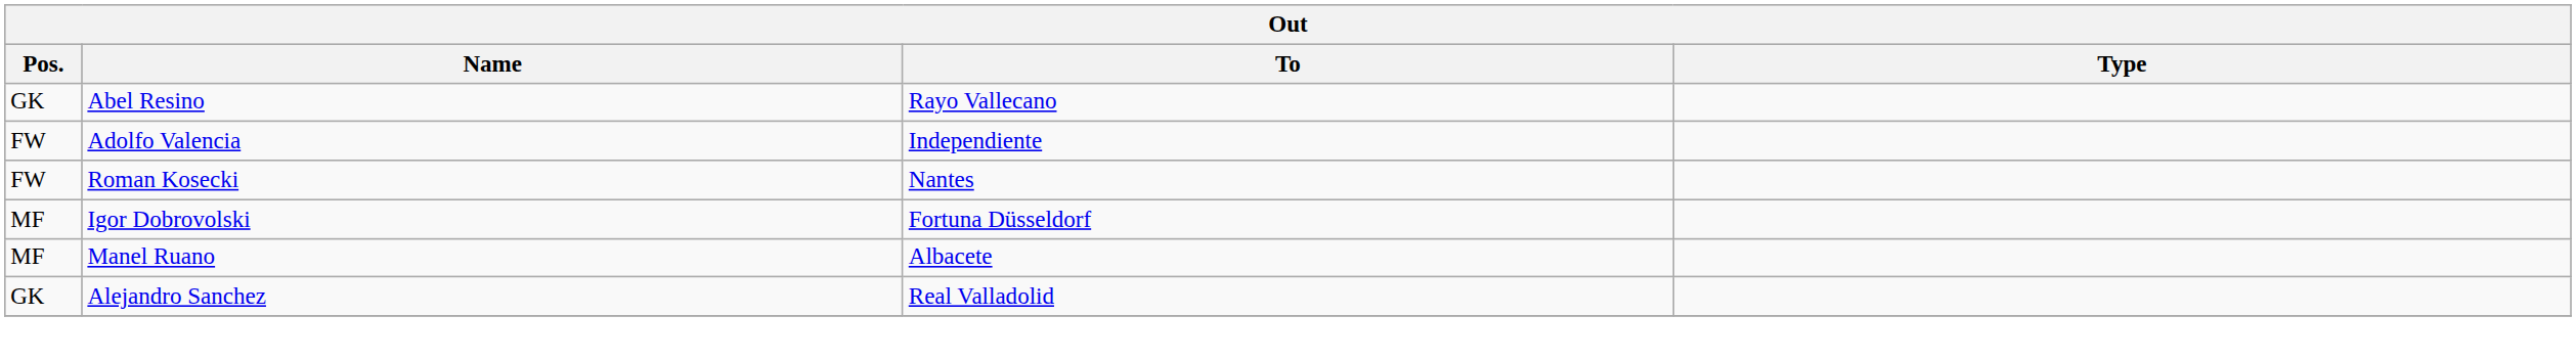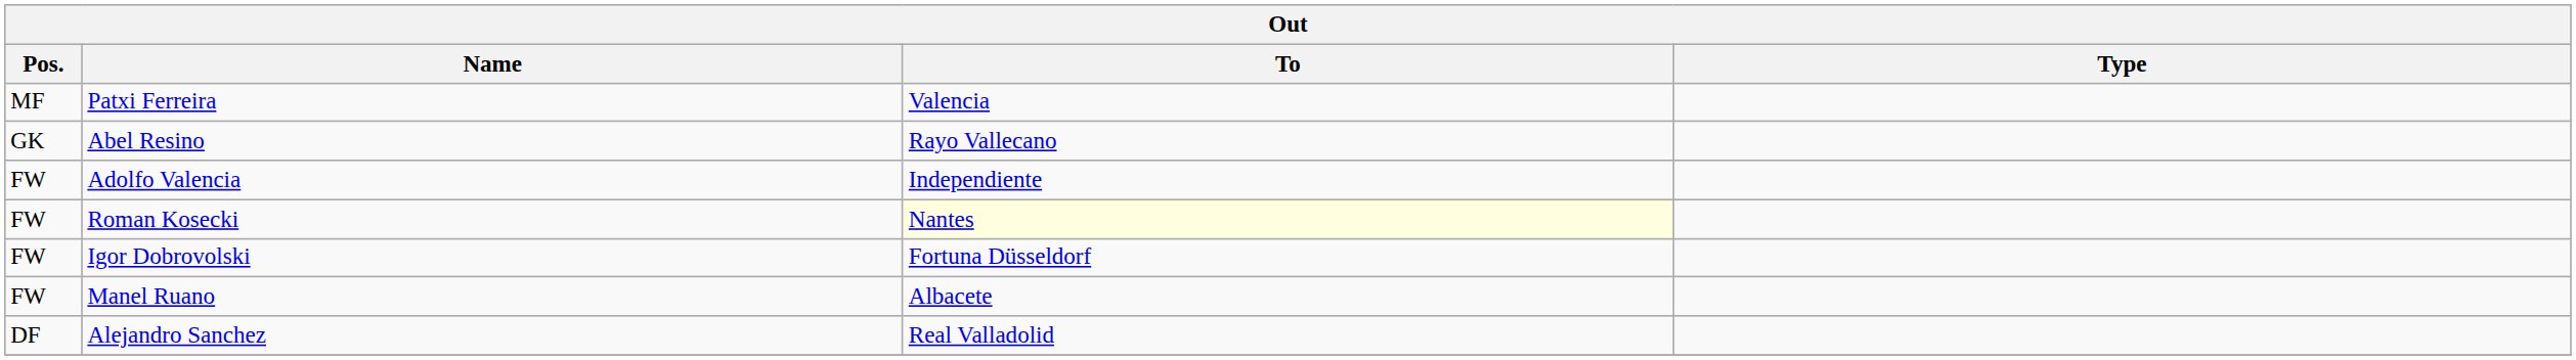+ row: MF | Patxi Ferreira | Valencia
Roman Kosecki | To: no background -> lightyellow background
Igor Dobrovolski | Pos.: MF -> FW
Manel Ruano | Pos.: MF -> FW
Alejandro Sanchez | Pos.: GK -> DF
